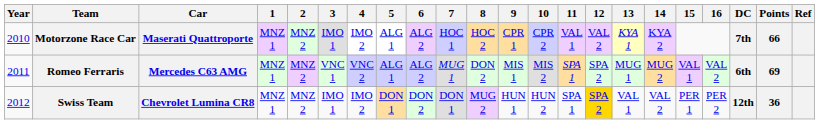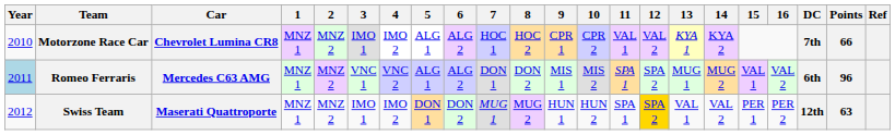Motorzone Race Car | Car: Maserati Quattroporte -> Chevrolet Lumina CR8
Romeo Ferraris | Year: no background -> lightblue background
Romeo Ferraris | 7: MUG 1 -> DON 1
Romeo Ferraris | Points: 69 -> 96
Swiss Team | Car: Chevrolet Lumina CR8 -> Maserati Quattroporte
Swiss Team | 7: DON 1 -> MUG 1
Swiss Team | Points: 36 -> 63
